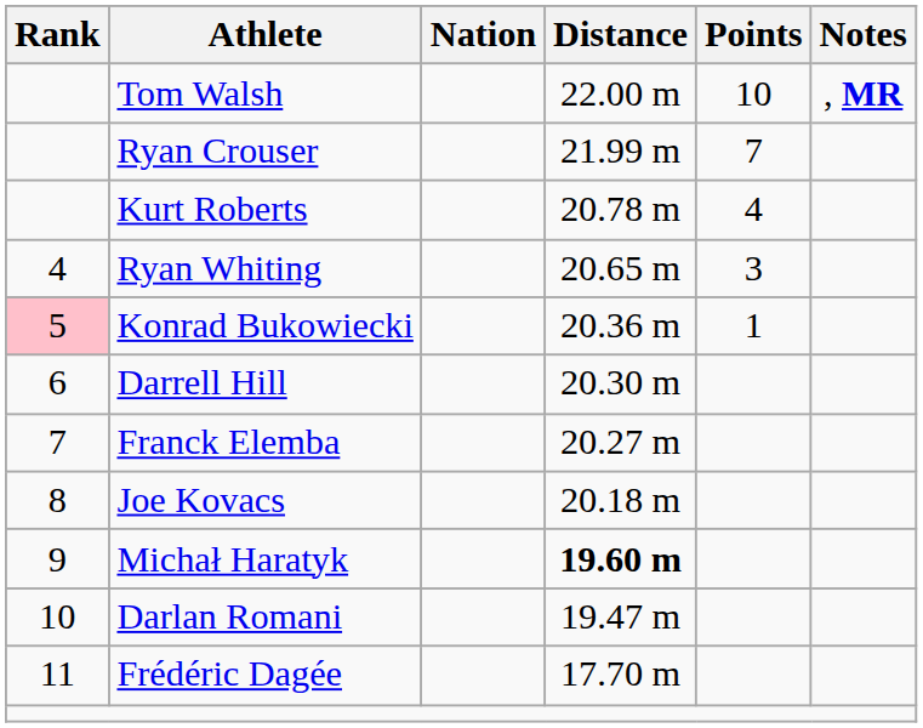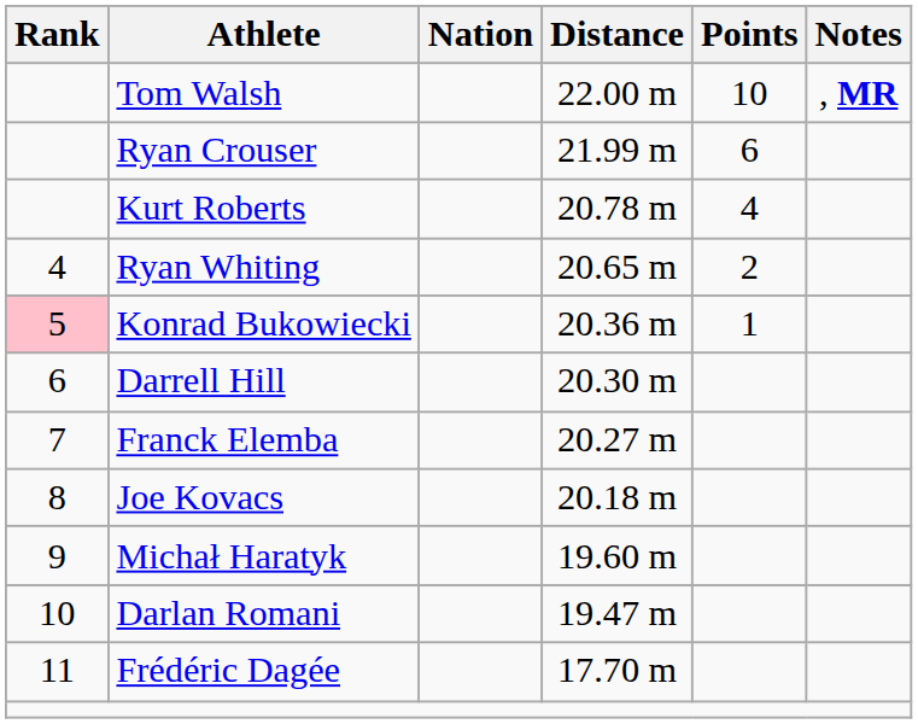Ryan Crouser | Points: 7 -> 6
Ryan Whiting | Points: 3 -> 2
Michał Haratyk | Distance: bold -> normal
